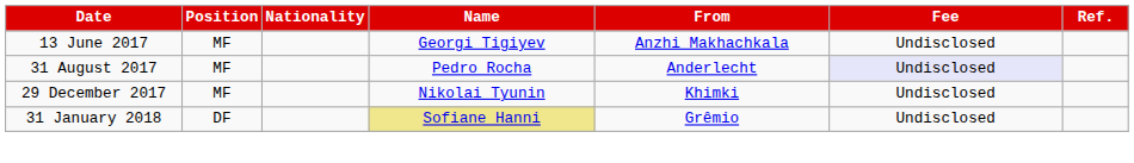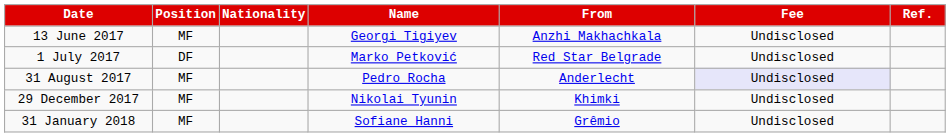+ row: 1 July 2017 | DF | Marko Petković | Red Star Belgrade | Undisclosed
31 January 2018 | Position: DF -> MF
31 January 2018 | Name: khaki background -> no background
